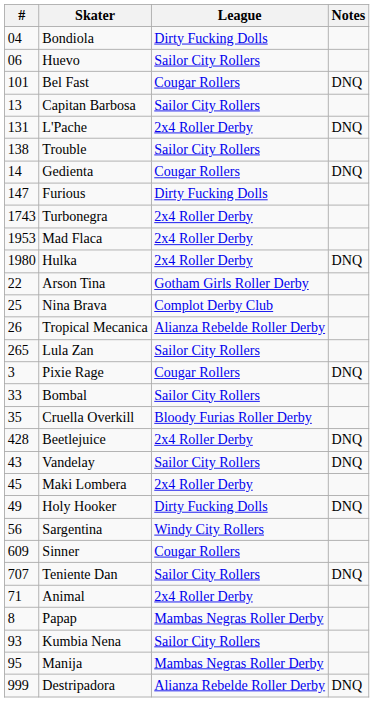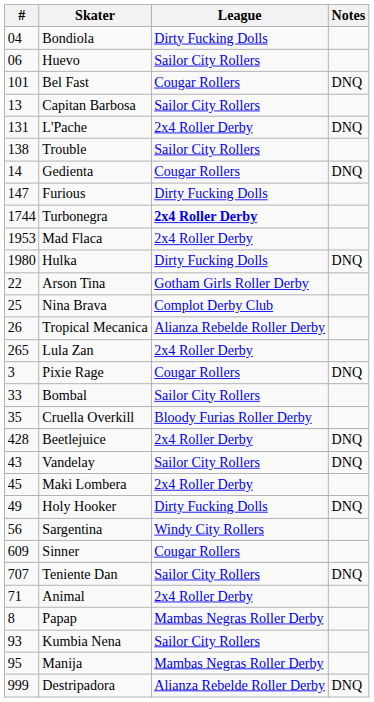Turbonegra | #: 1743 -> 1744
Turbonegra | League: normal -> bold
Hulka | League: 2x4 Roller Derby -> Dirty Fucking Dolls
Lula Zan | League: Sailor City Rollers -> 2x4 Roller Derby
